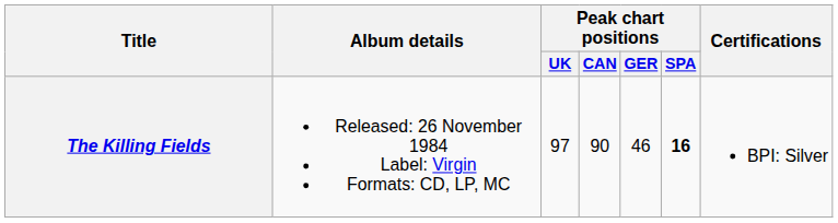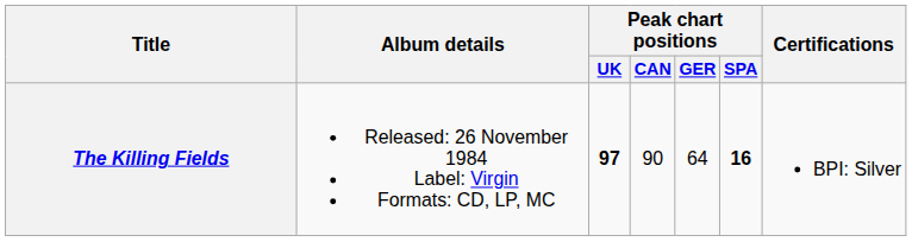The Killing Fields | Peak chart positions / UK: normal -> bold
The Killing Fields | Peak chart positions / GER: 46 -> 64
